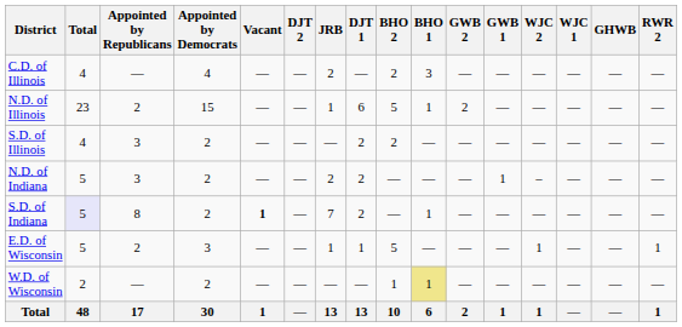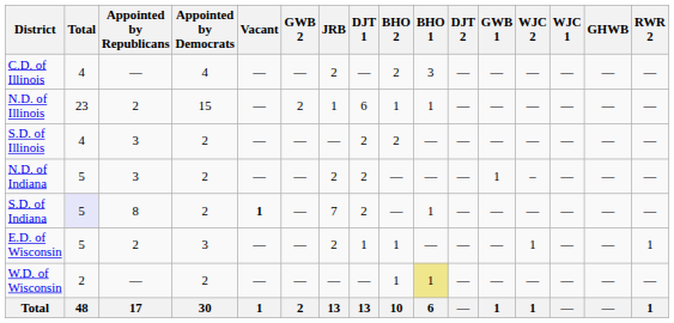columns swapped: DJT 2 <-> GWB 2
N.D. of Illinois | BHO 2: 5 -> 1
E.D. of Wisconsin | JRB: 1 -> 2
E.D. of Wisconsin | BHO 2: 5 -> 1
